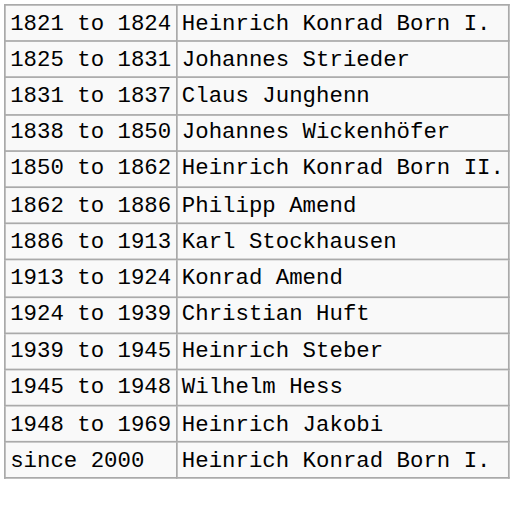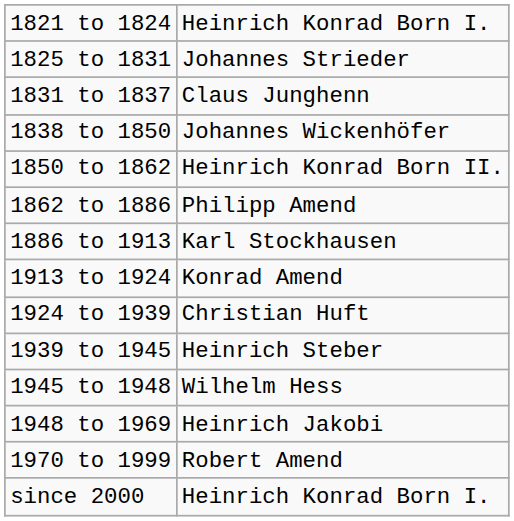+ row: 1970 to 1999 | Robert Amend
